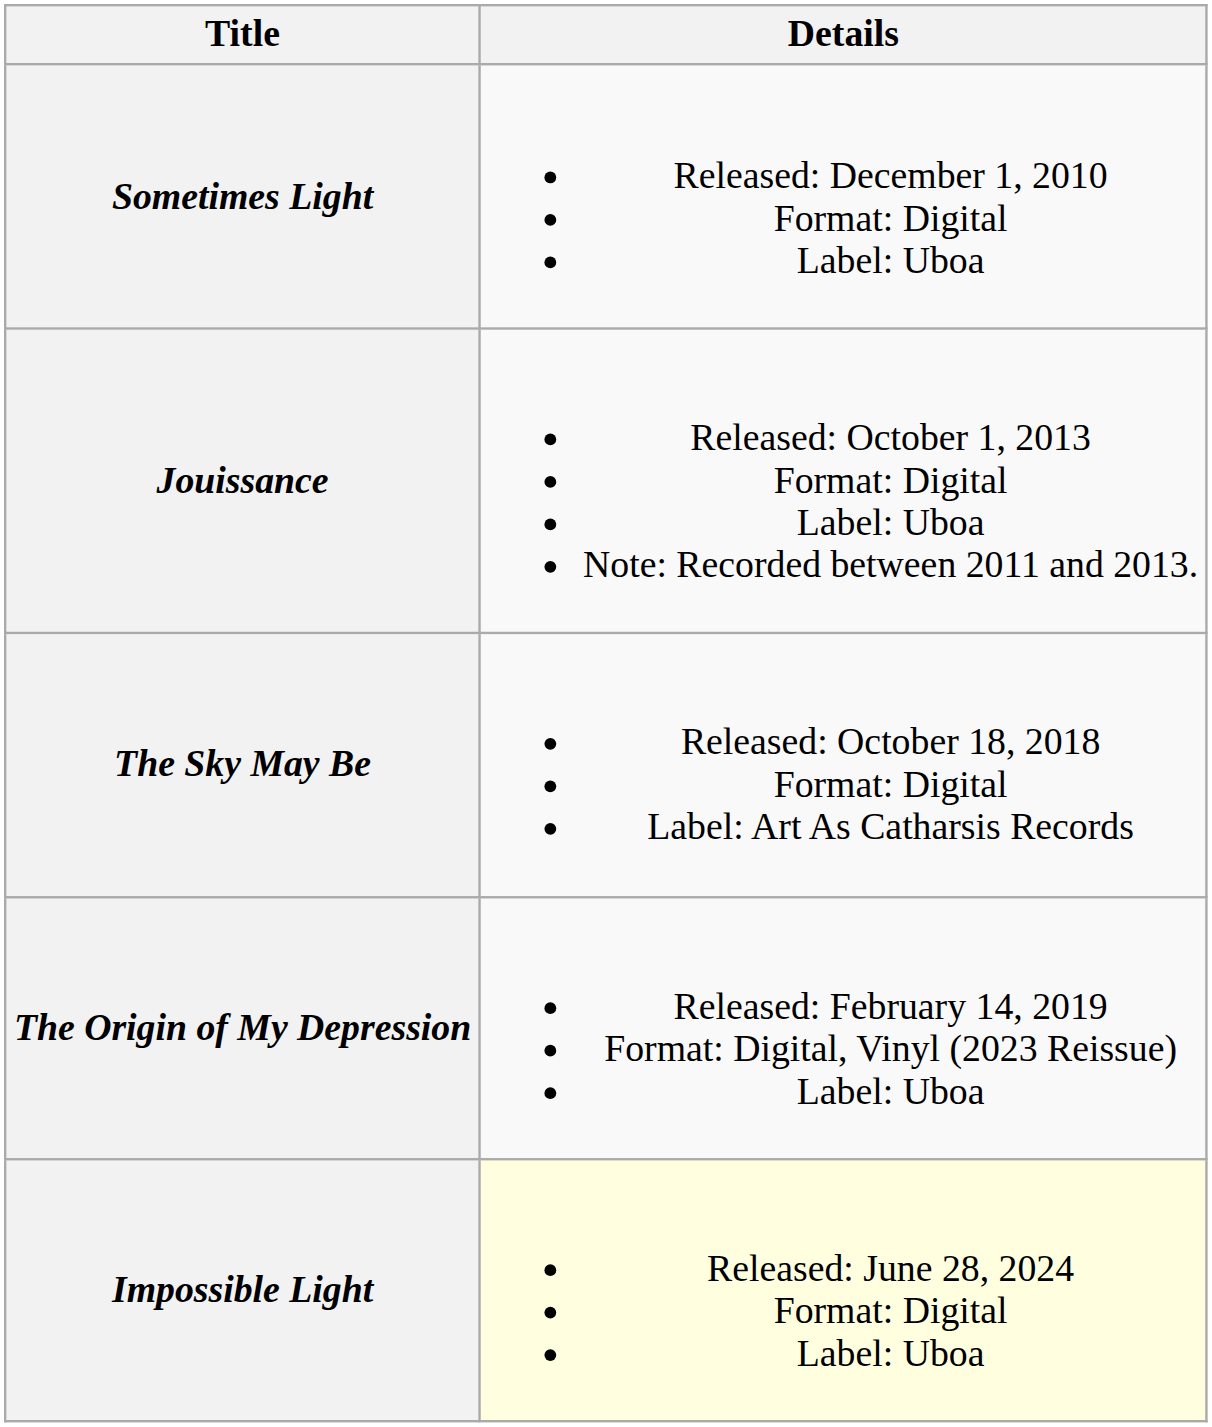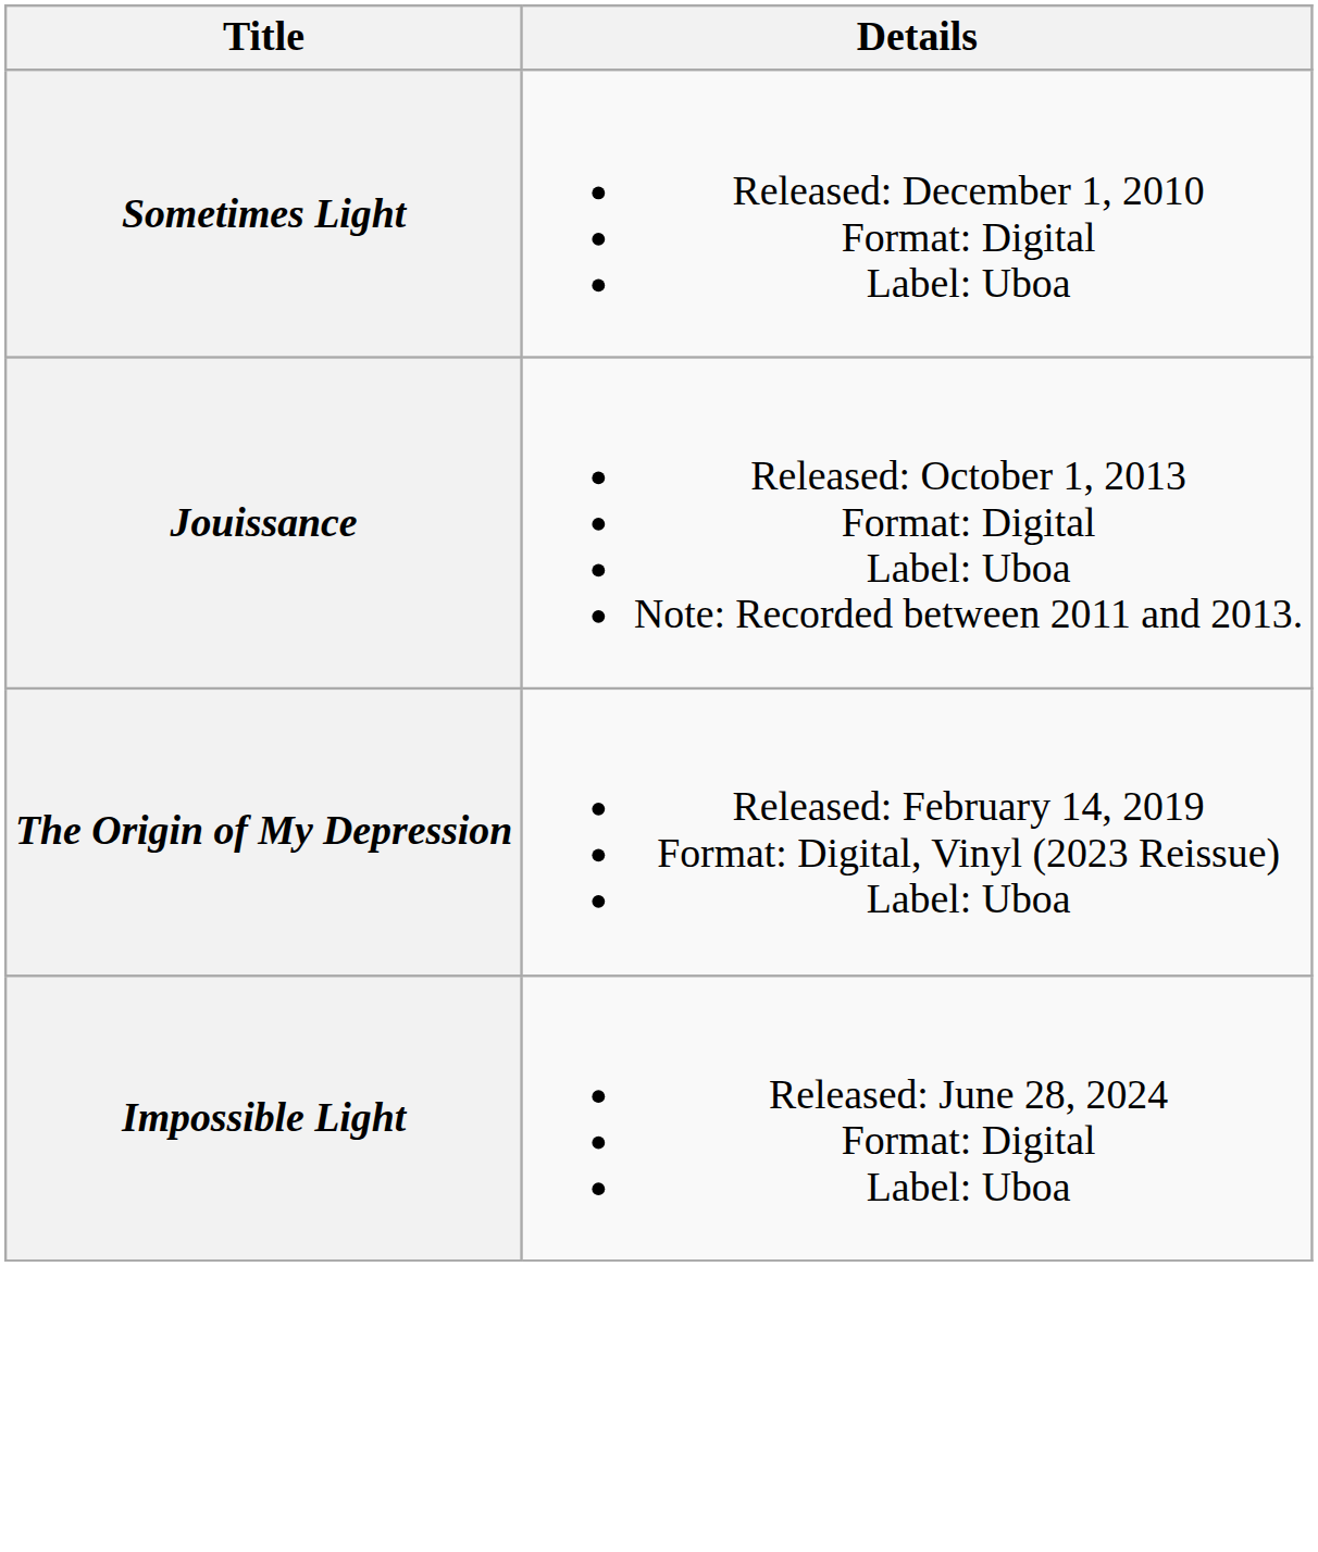- row: The Sky May Be | Released: October 18, 2018 Format: Digital Label: Art As Catharsis Records
Impossible Light | Details: lightyellow background -> no background
